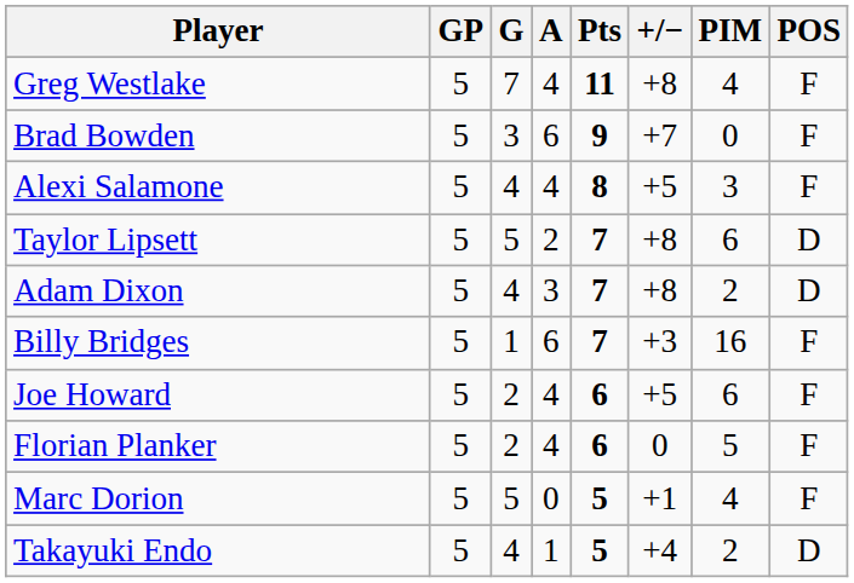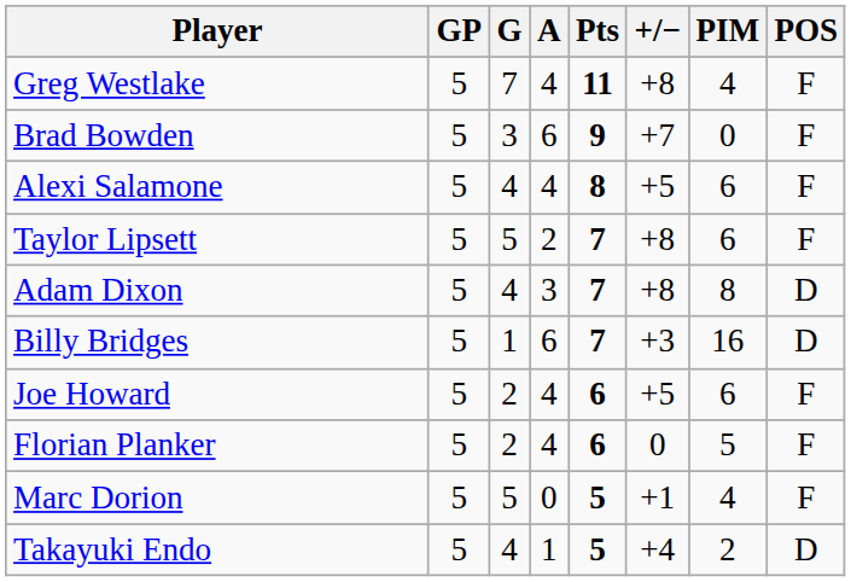Alexi Salamone | PIM: 3 -> 6
Taylor Lipsett | POS: D -> F
Adam Dixon | PIM: 2 -> 8
Billy Bridges | POS: F -> D
